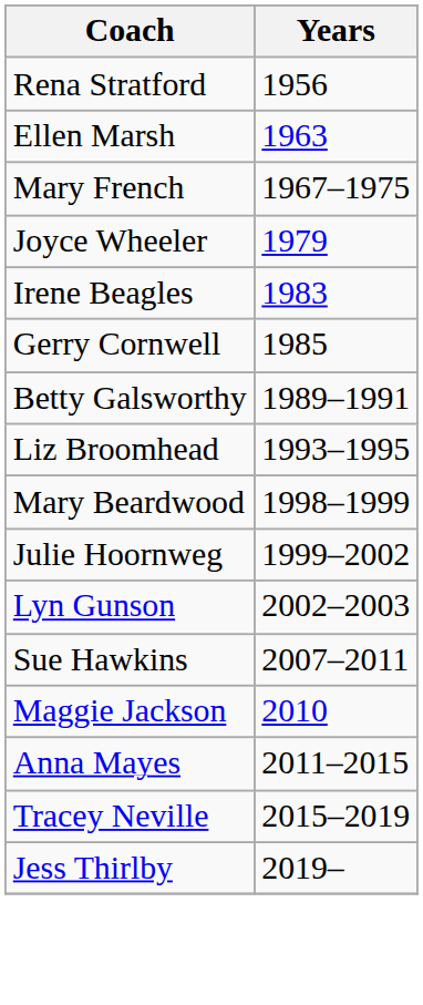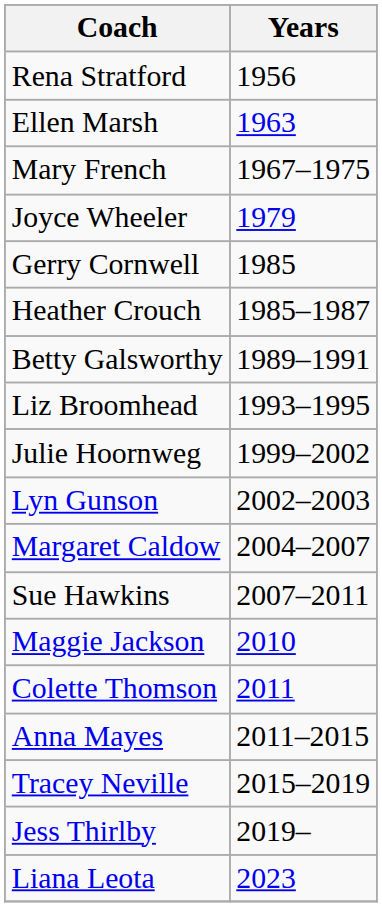- row: Irene Beagles | 1983
+ row: Heather Crouch | 1985–1987
- row: Mary Beardwood | 1998–1999
+ row: Margaret Caldow | 2004–2007
+ row: Colette Thomson | 2011
+ row: Liana Leota | 2023
